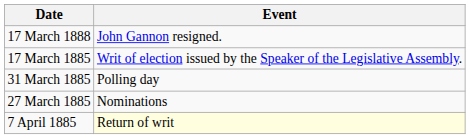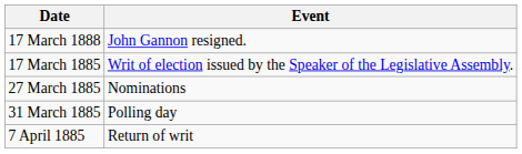rows swapped: 27 March 1885 <-> 31 March 1885
7 April 1885 | Event: lightyellow background -> no background
